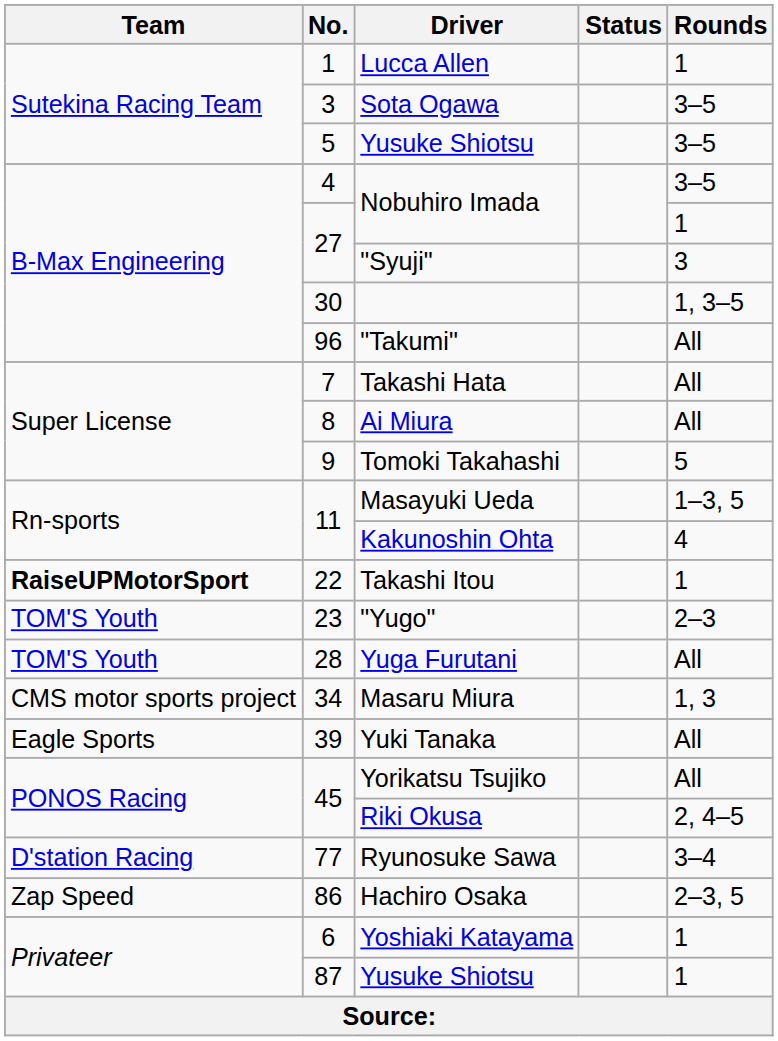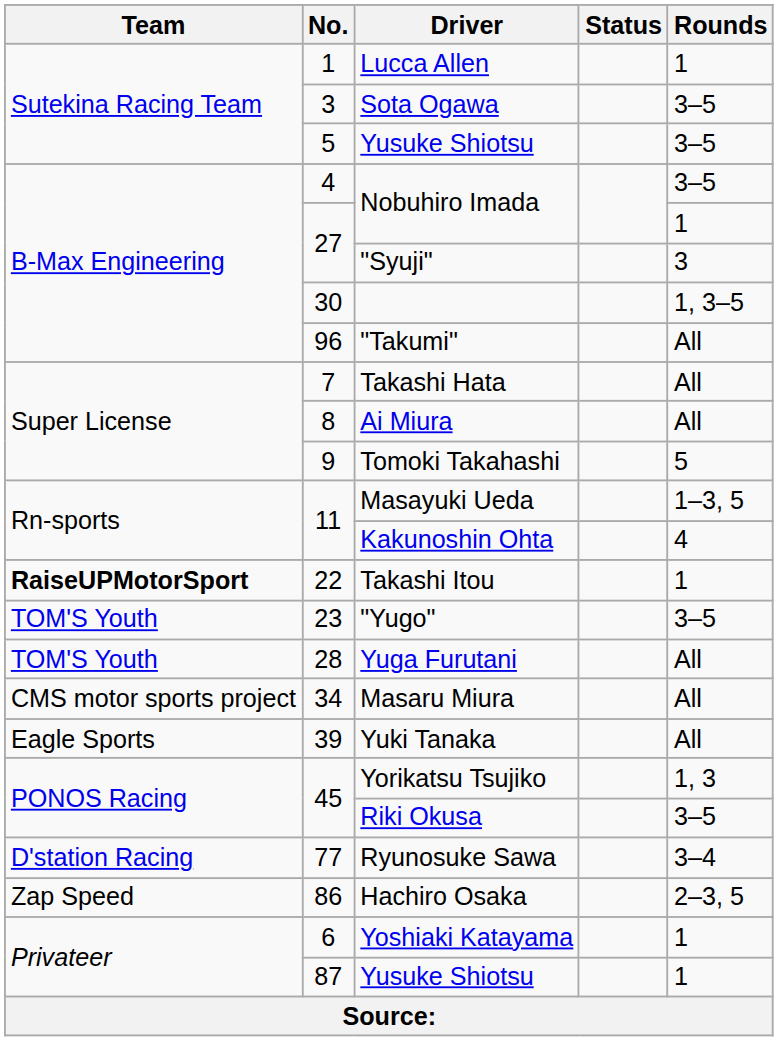"Yugo" | Rounds: 2–3 -> 3–5
Masaru Miura | Rounds: 1, 3 -> All
Yorikatsu Tsujiko | Rounds: All -> 1, 3
Riki Okusa | Rounds: 2, 4–5 -> 3–5
